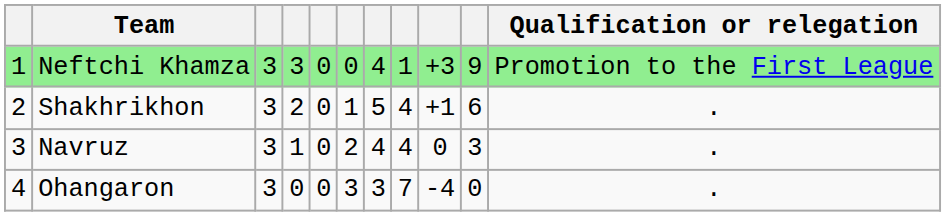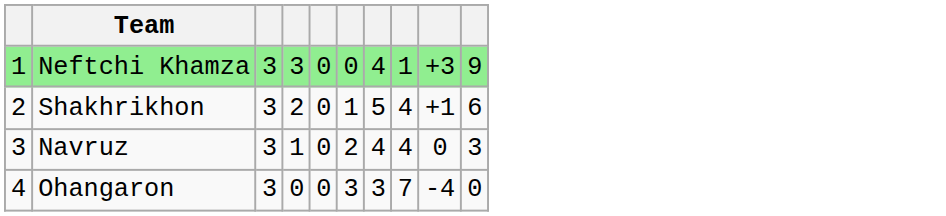- column: Qualification or relegation | Promotion to the First League | . | . | .
